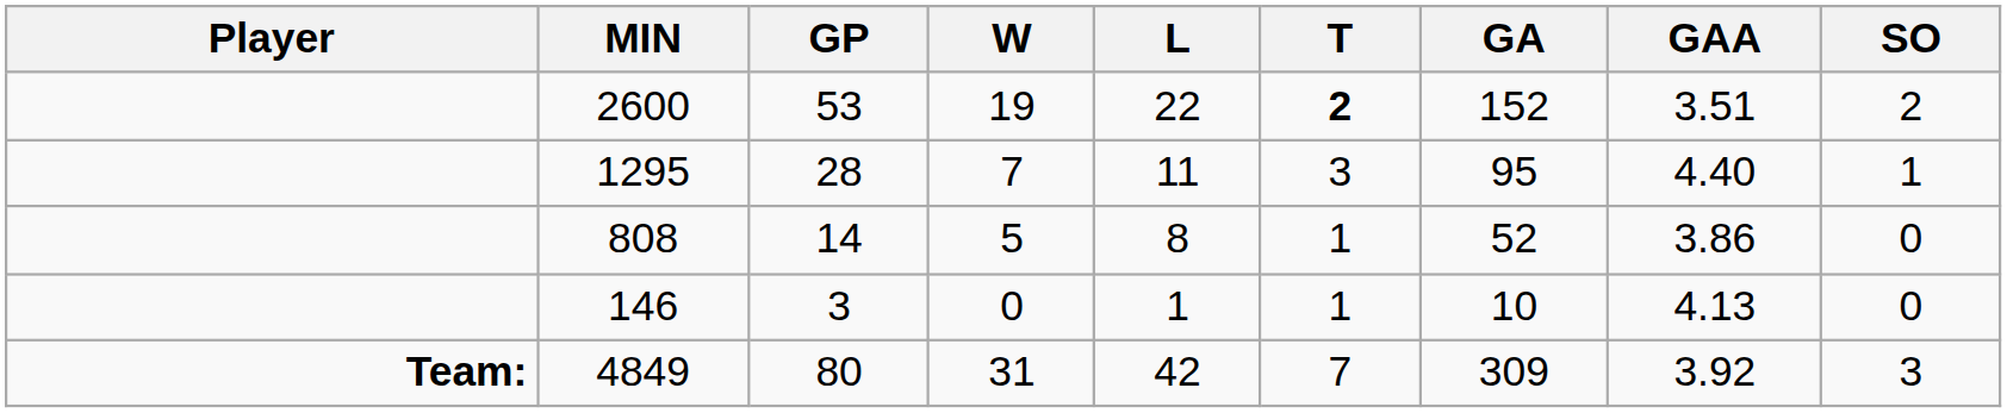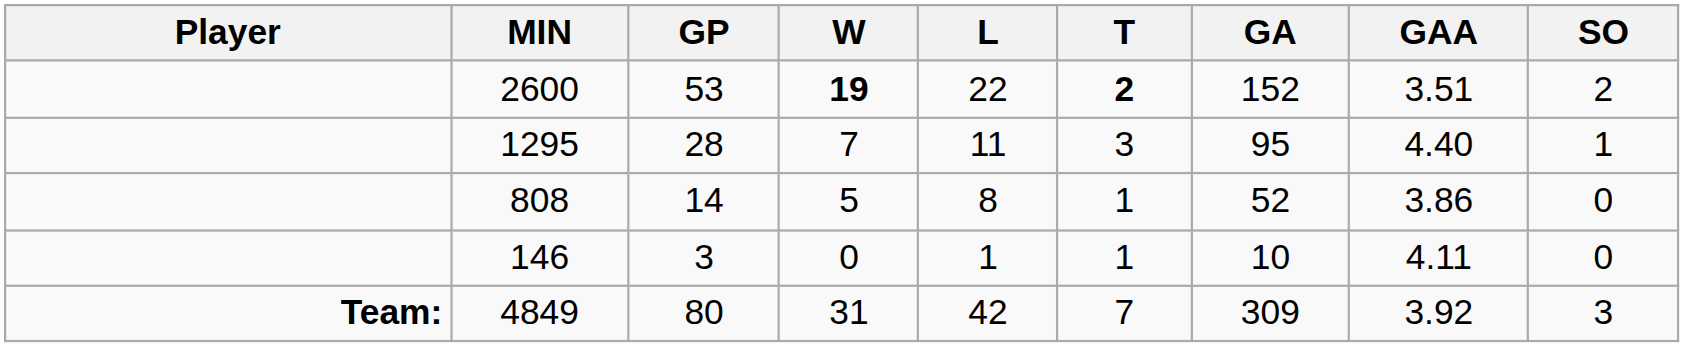2600 | W: normal -> bold
146 | GAA: 4.13 -> 4.11
